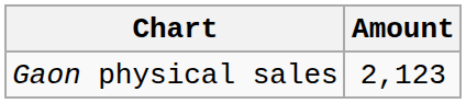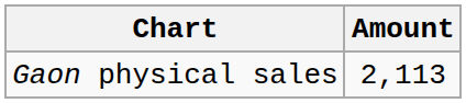Gaon physical sales | Amount: 2,123 -> 2,113
